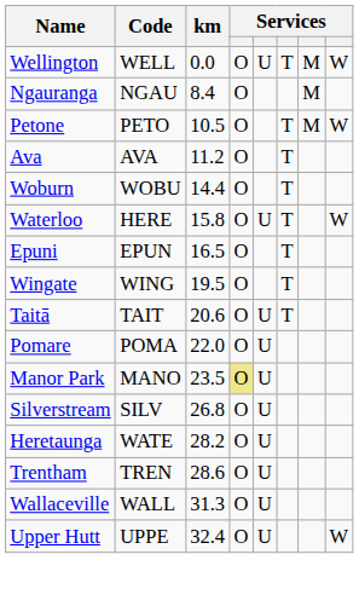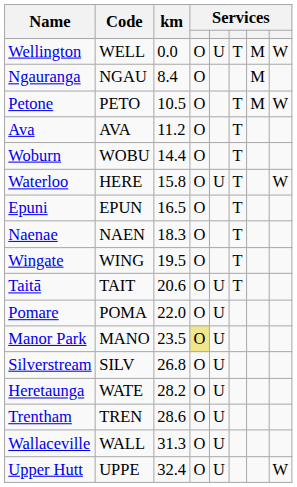+ row: Naenae | NAEN | 18.3 | O | T
